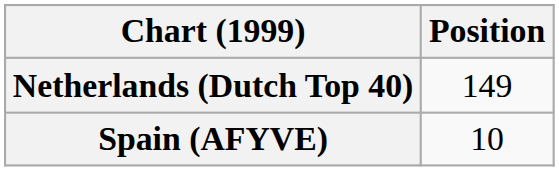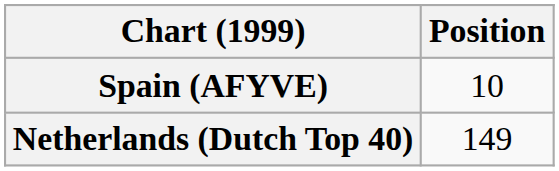rows swapped: Netherlands (Dutch Top 40) <-> Spain (AFYVE)
